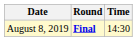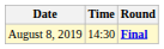columns swapped: Time <-> Round
